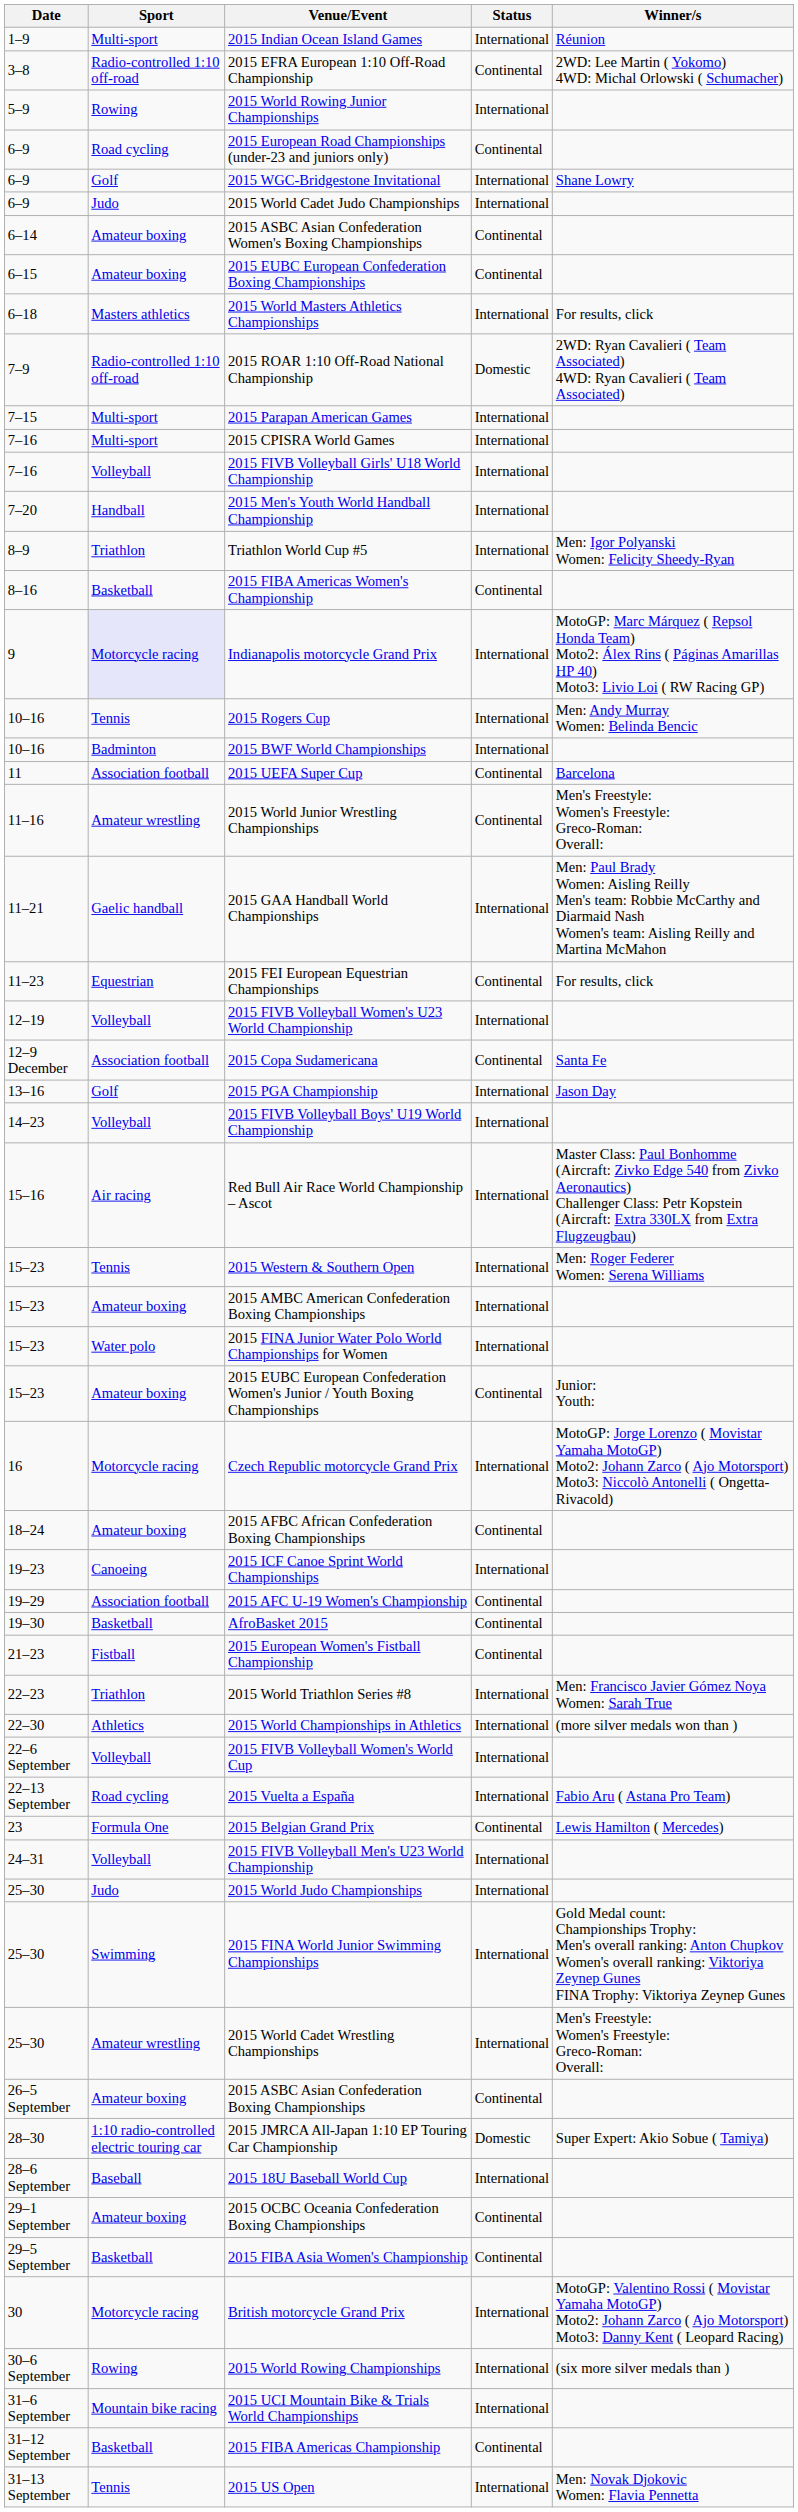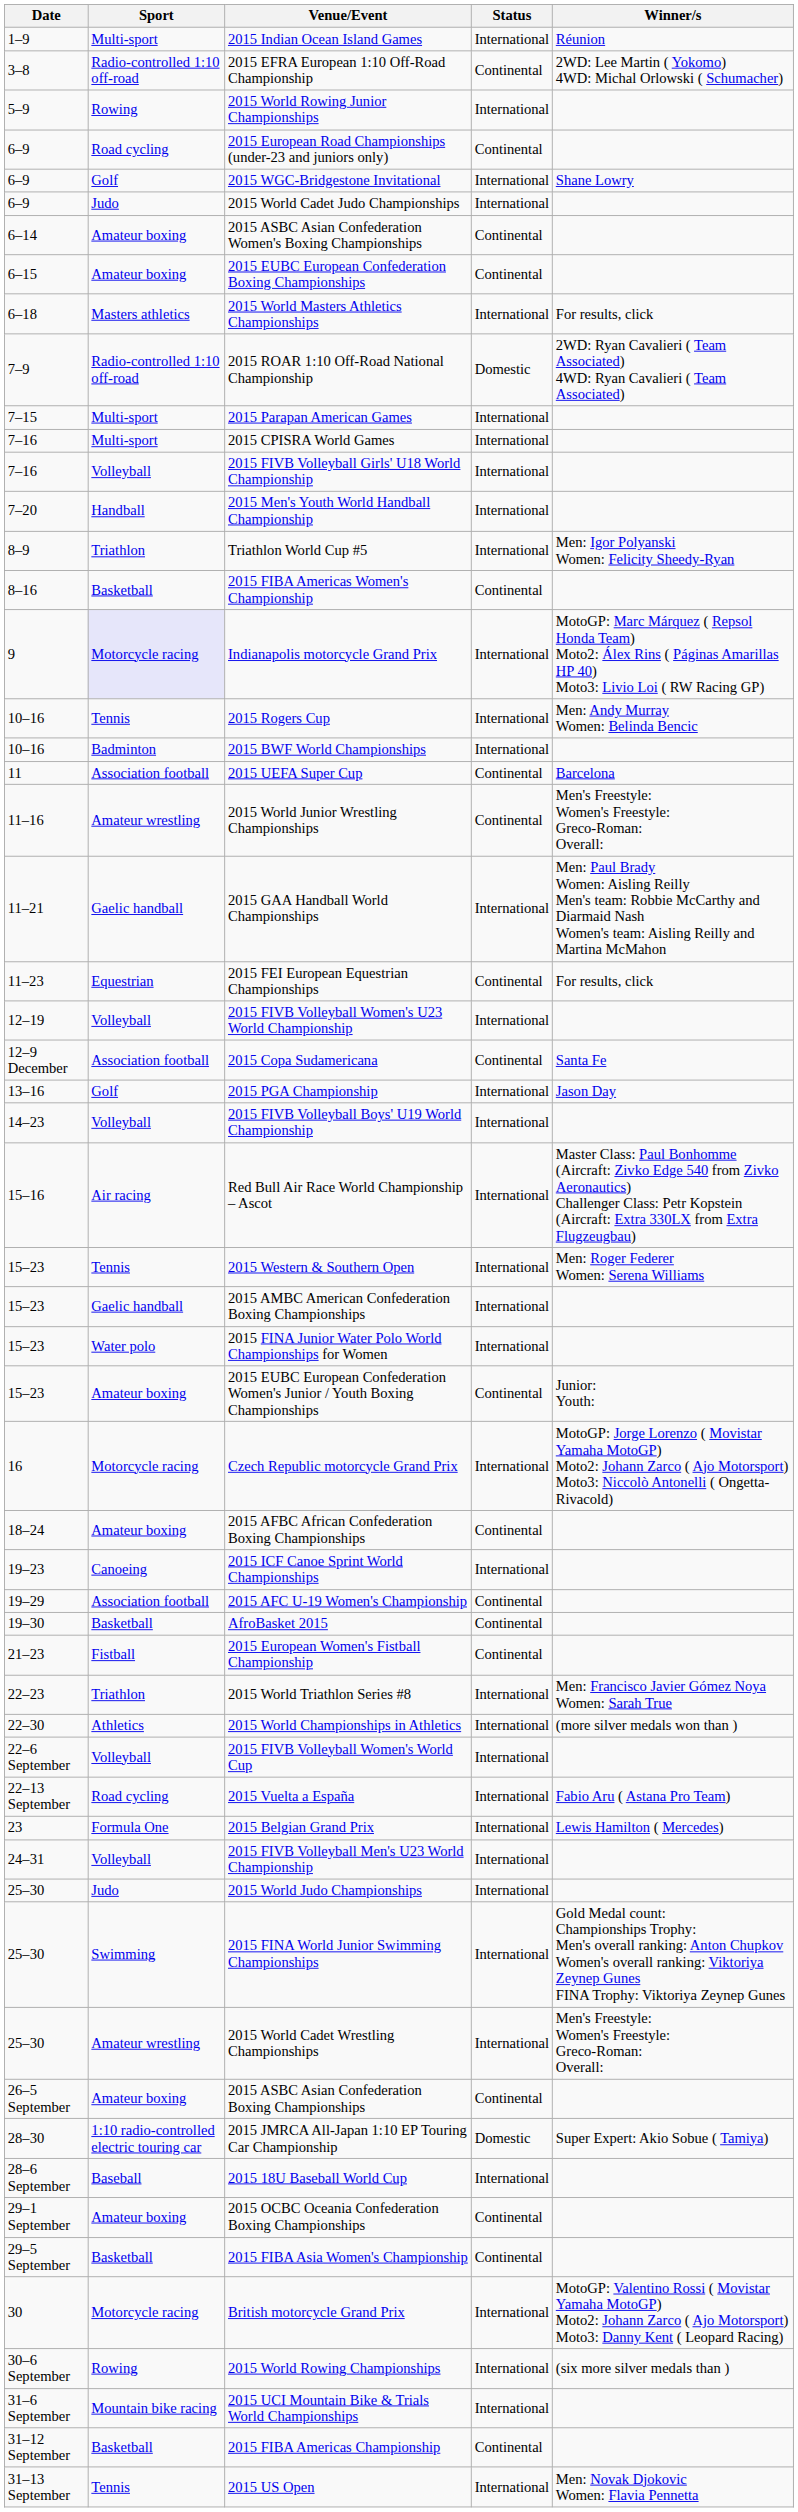2015 AMBC American Confederation Boxing Championships | Sport: Amateur boxing -> Gaelic handball
2015 Belgian Grand Prix | Status: Continental -> International
